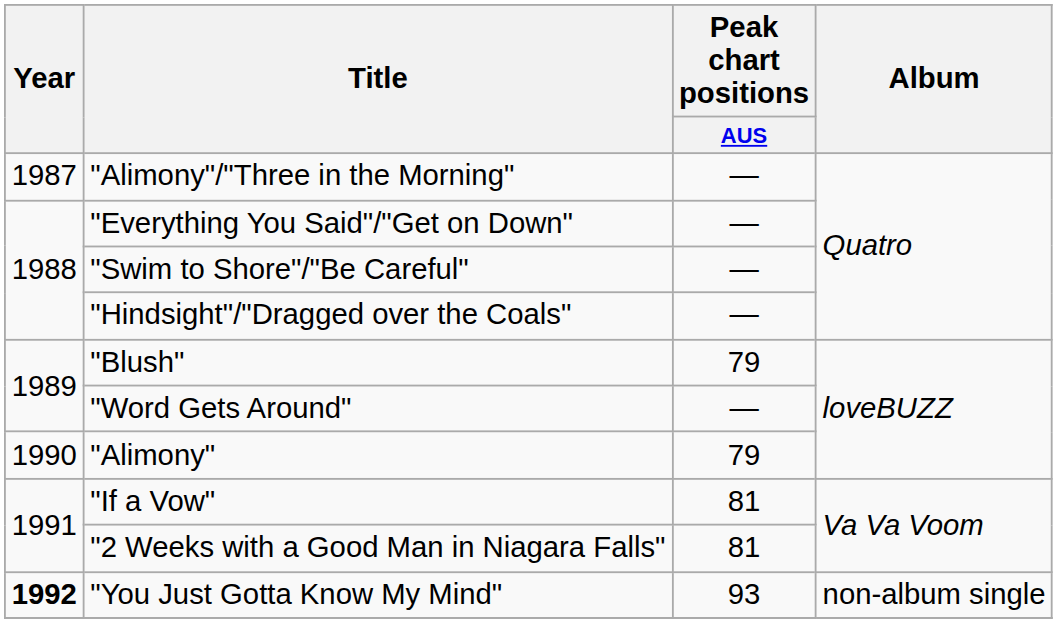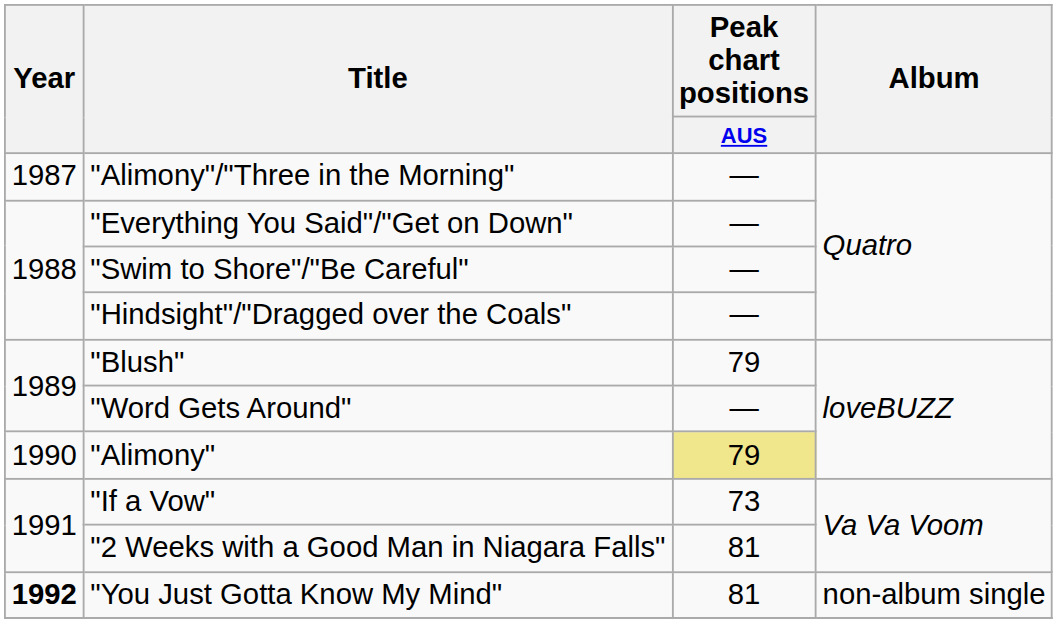"Alimony" | Peak chart positions / AUS: no background -> khaki background
"If a Vow" | Peak chart positions / AUS: 81 -> 73
"You Just Gotta Know My Mind" | Peak chart positions / AUS: 93 -> 81
